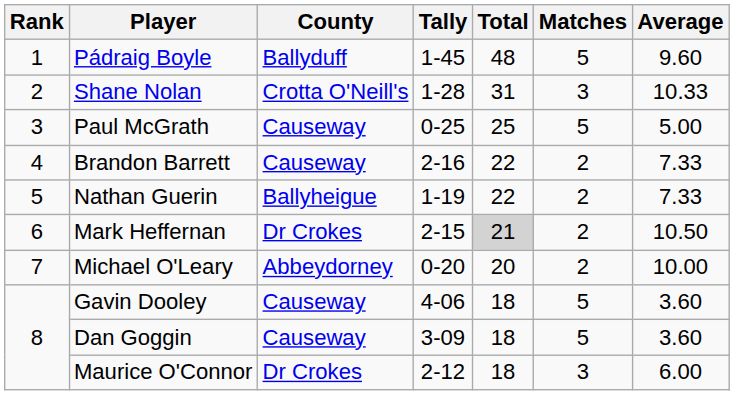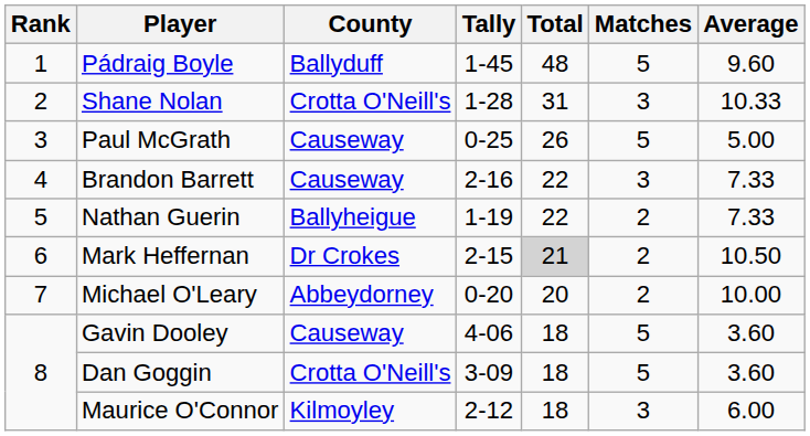Paul McGrath | Total: 25 -> 26
Brandon Barrett | Matches: 2 -> 3
Dan Goggin | County: Causeway -> Crotta O'Neill's
Maurice O'Connor | County: Dr Crokes -> Kilmoyley
